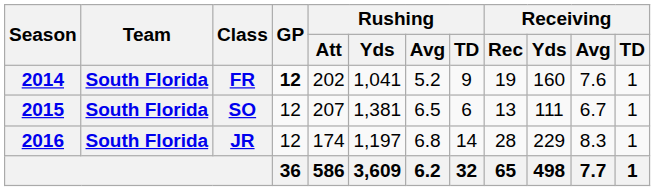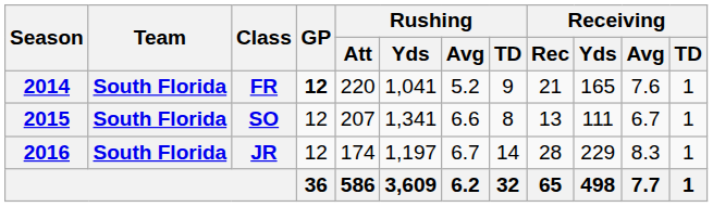FR | Rushing / Att: 202 -> 220
FR | Receiving / Rec: 19 -> 21
FR | Receiving / Yds: 160 -> 165
SO | Rushing / Yds: 1,381 -> 1,341
SO | Rushing / Avg: 6.5 -> 6.6
SO | Rushing / TD: 6 -> 8
JR | Rushing / Avg: 6.8 -> 6.7
